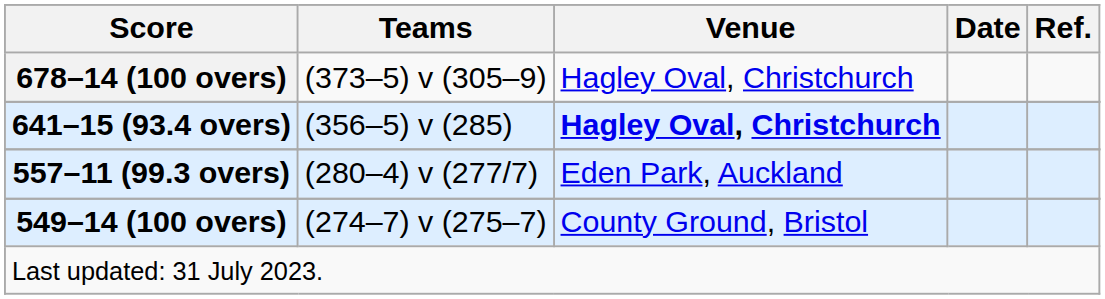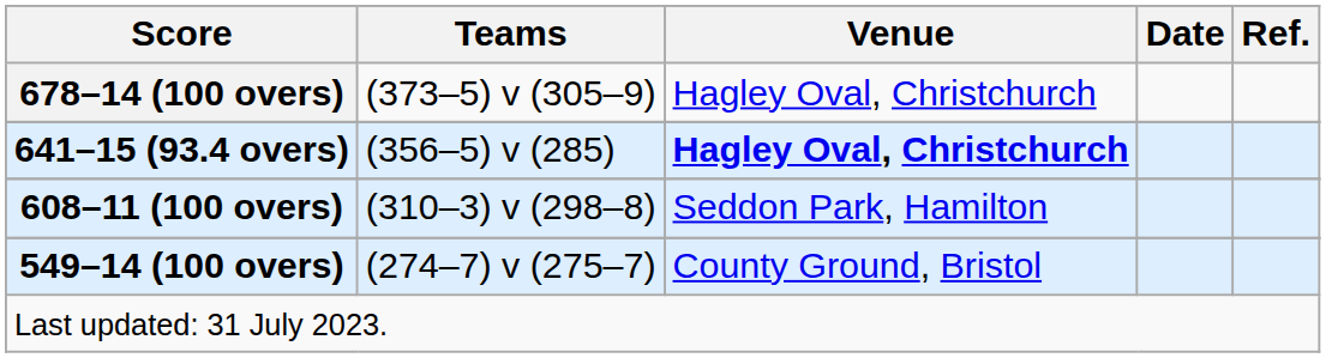+ row: 608–11 (100 overs) | (310–3) v (298–8) | Seddon Park, Hamilton
- row: 557–11 (99.3 overs) | (280–4) v (277/7) | Eden Park, Auckland
